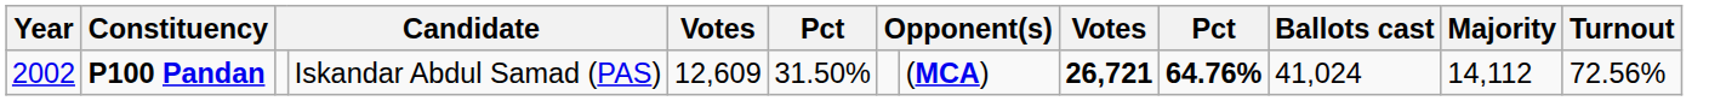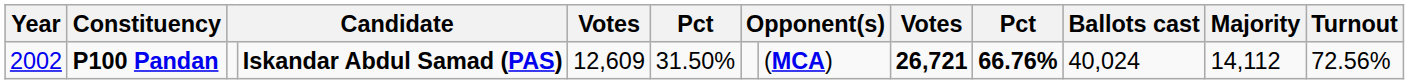P100 Pandan | column 4: normal -> bold
P100 Pandan | column 10: 64.76% -> 66.76%
P100 Pandan | Ballots cast: 41,024 -> 40,024
